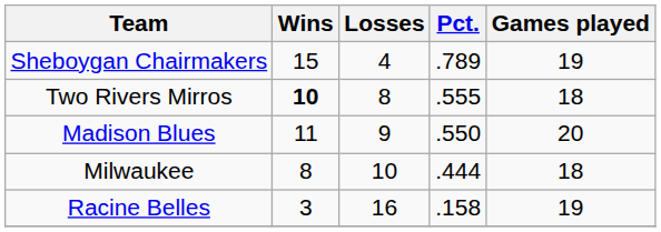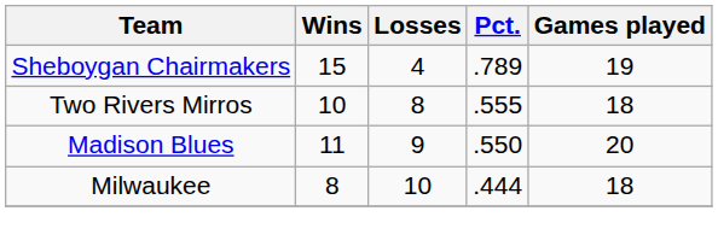Two Rivers Mirros | Wins: bold -> normal
- row: Racine Belles | 3 | 16 | .158 | 19
